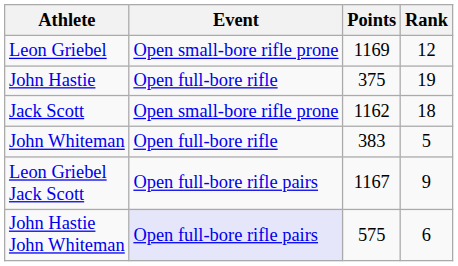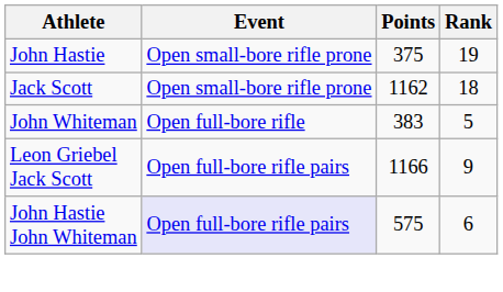- row: Leon Griebel | Open small-bore rifle prone | 1169 | 12
John Hastie | Event: Open full-bore rifle -> Open small-bore rifle prone
Leon Griebel Jack Scott | Points: 1167 -> 1166
